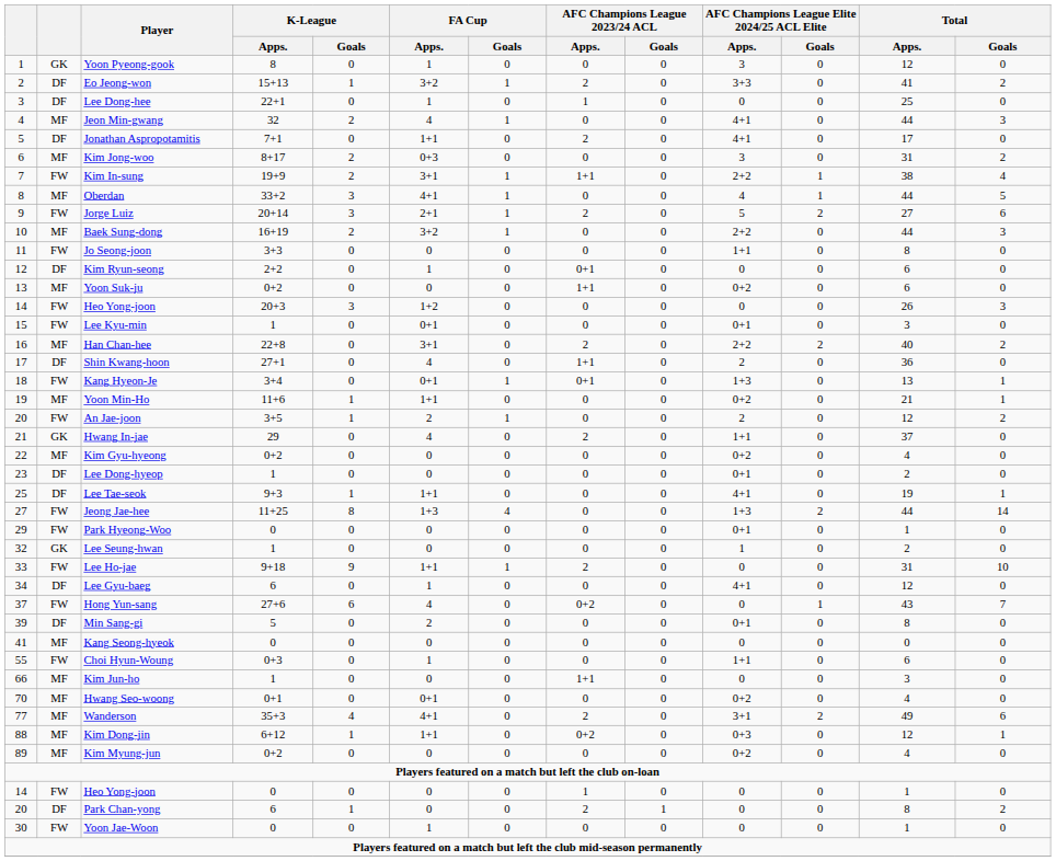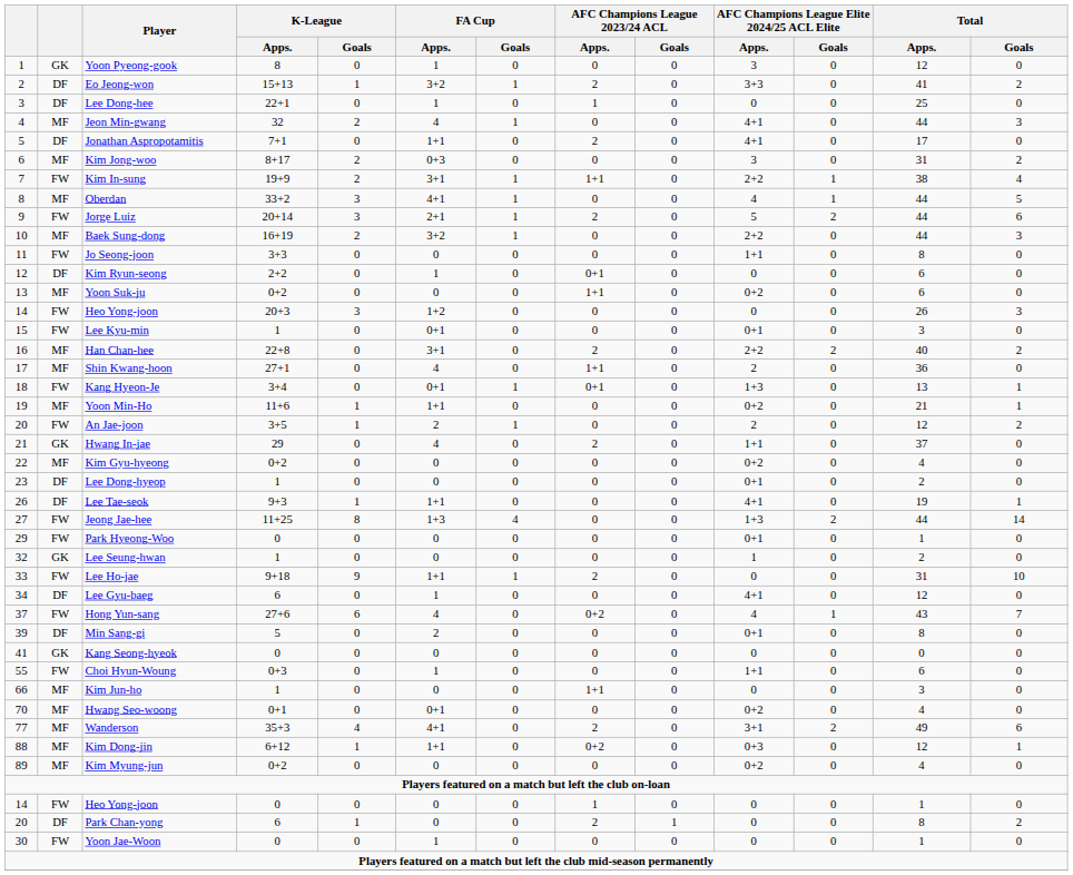Jorge Luiz | Total / Apps.: 27 -> 44
Shin Kwang-hoon | column 2: DF -> MF
Lee Tae-seok | column 1: 25 -> 26
Hong Yun-sang | AFC Champions League Elite 2024/25 ACL Elite / Apps.: 0 -> 4
Kang Seong-hyeok | column 2: MF -> GK
